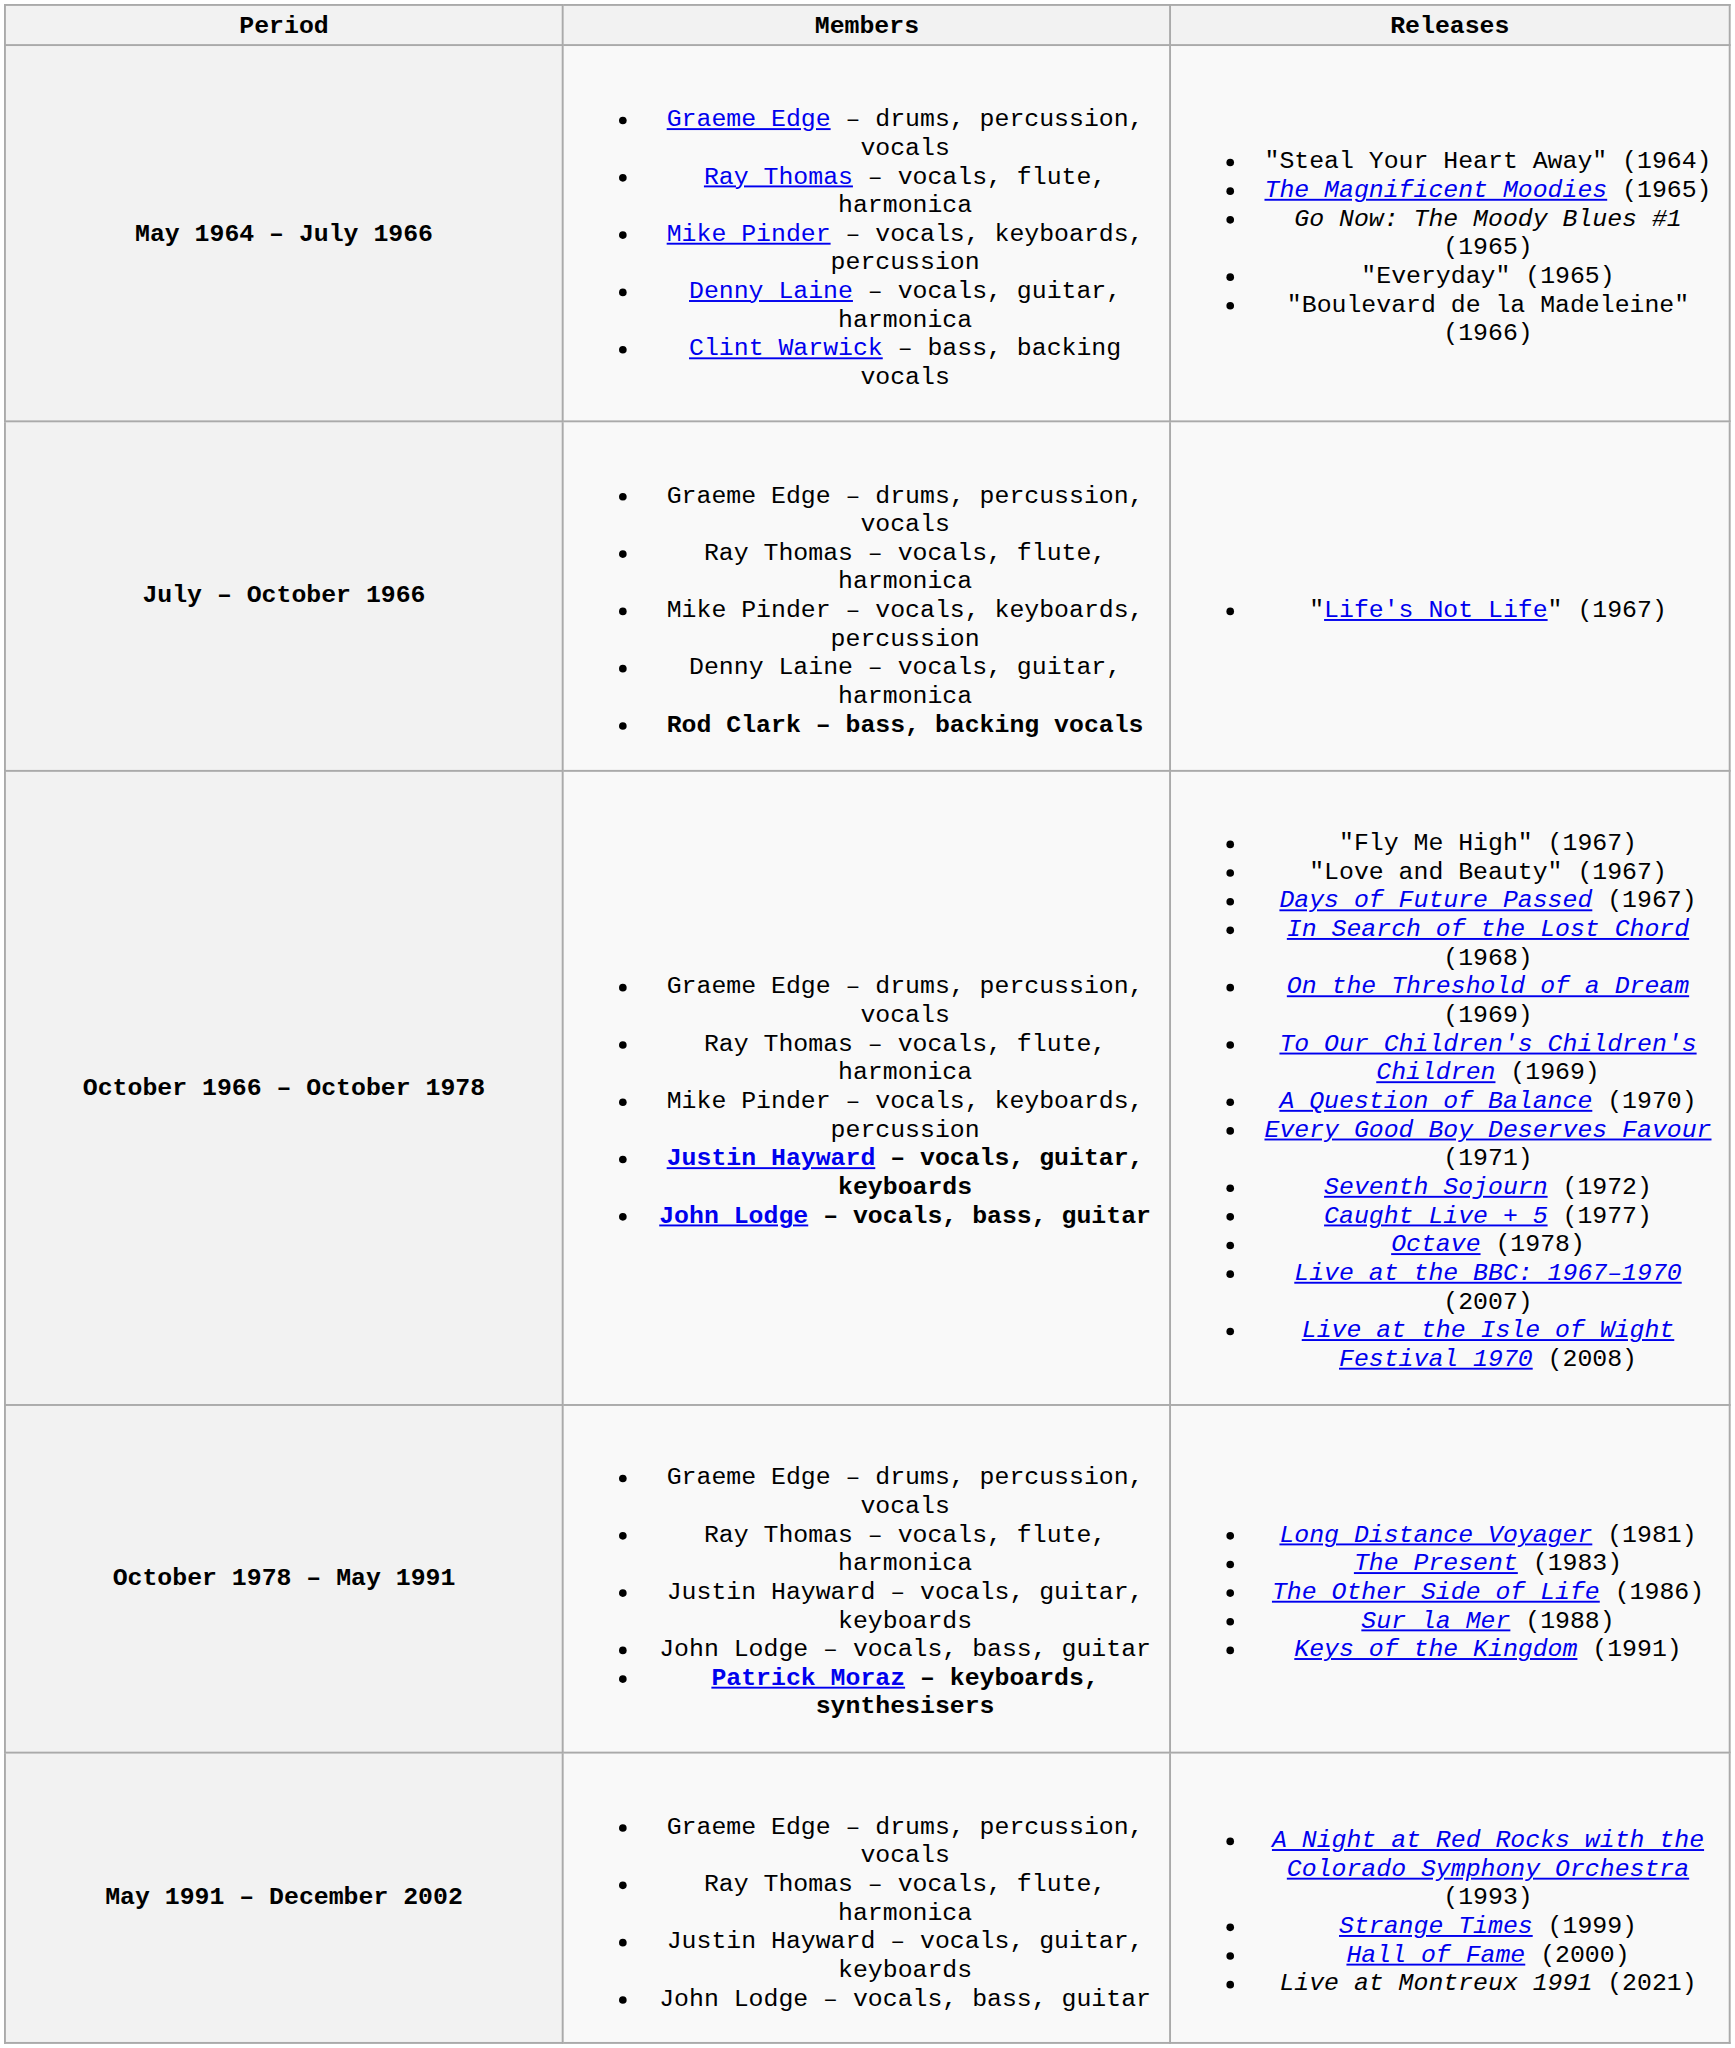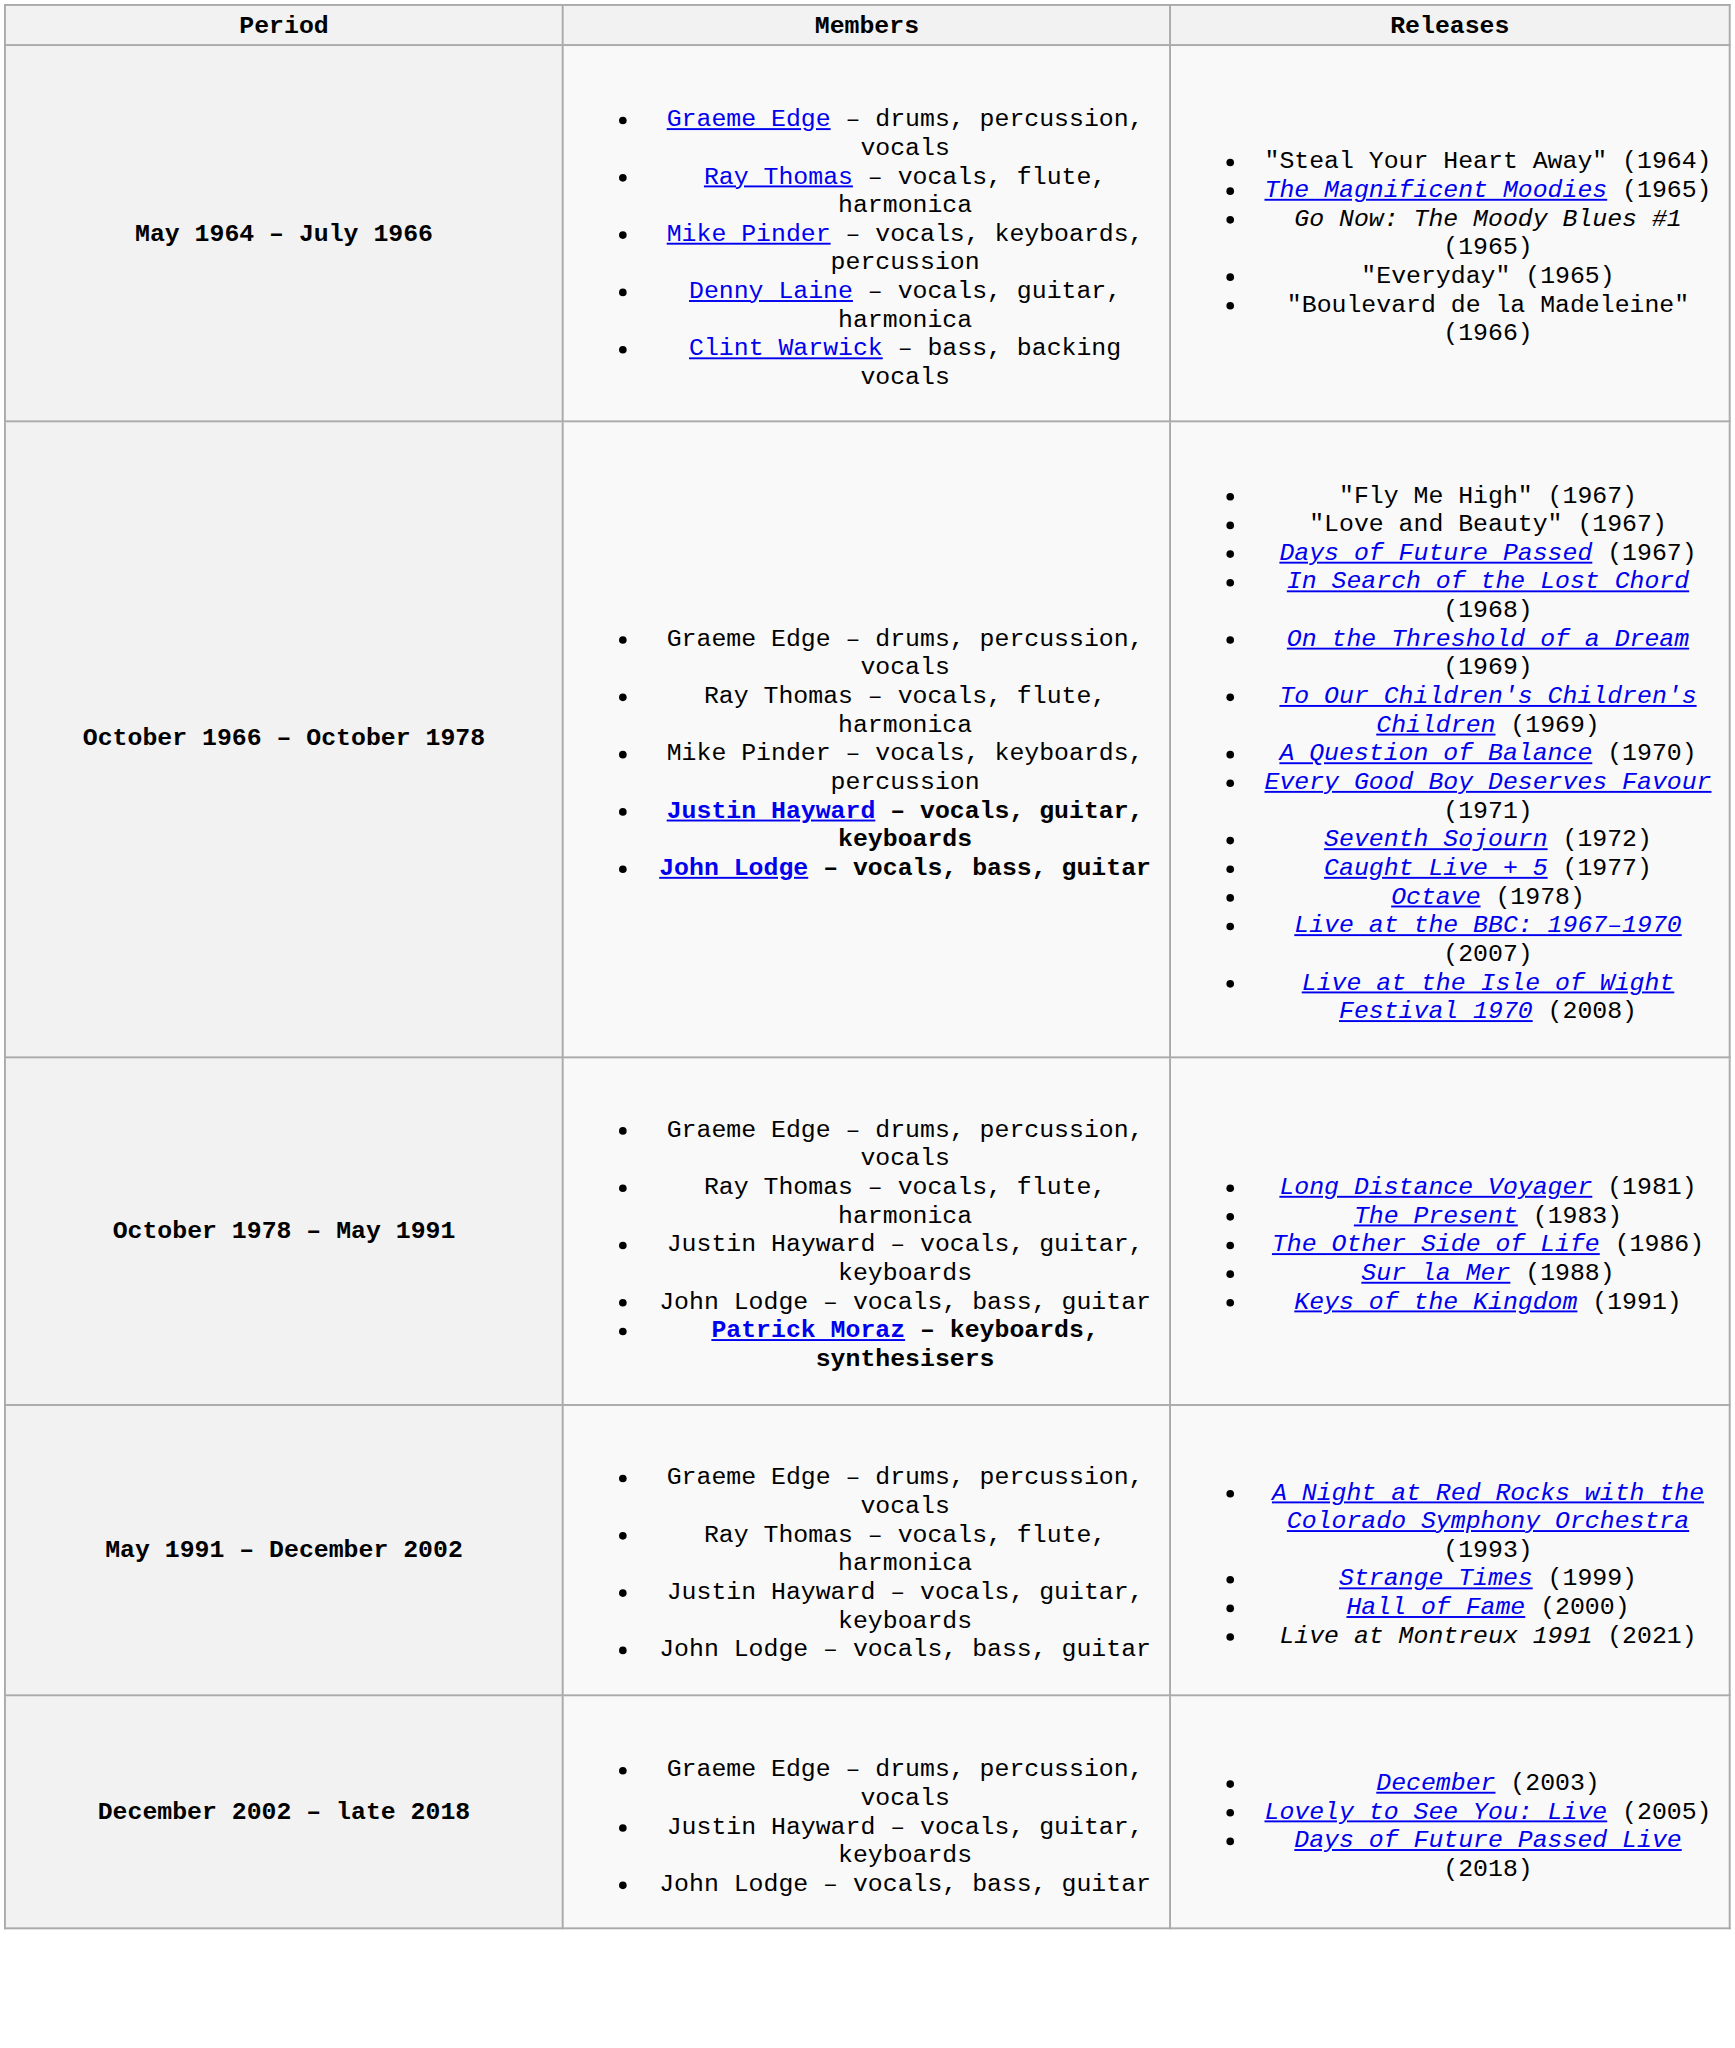- row: July – October 1966 | Graeme Edge – drums, percussion, vocals Ray Thomas – vocals, flute, harmonica Mike Pinder – vocals, keyboards, percussion Denny Laine – vocals, guitar, harmonica Rod Clark – bass, backing vocals | "Life's Not Life" (1967)
+ row: December 2002 – late 2018 | Graeme Edge – drums, percussion, vocals Justin Hayward – vocals, guitar, keyboards John Lodge – vocals, bass, guitar | December (2003) Lovely to See You: Live (2005) Days of Future Passed Live (2018)
